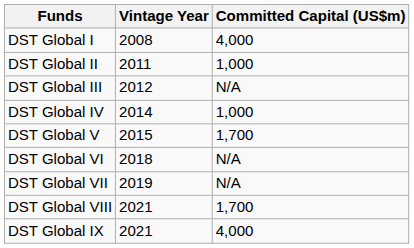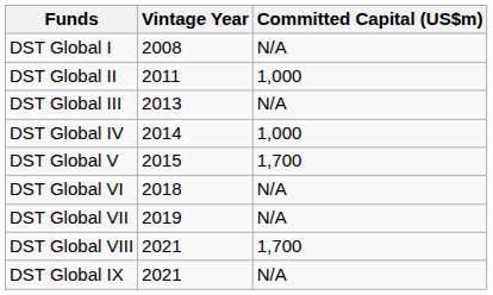DST Global I | Committed Capital (US$m): 4,000 -> N/A
DST Global III | Vintage Year: 2012 -> 2013
DST Global IX | Committed Capital (US$m): 4,000 -> N/A
